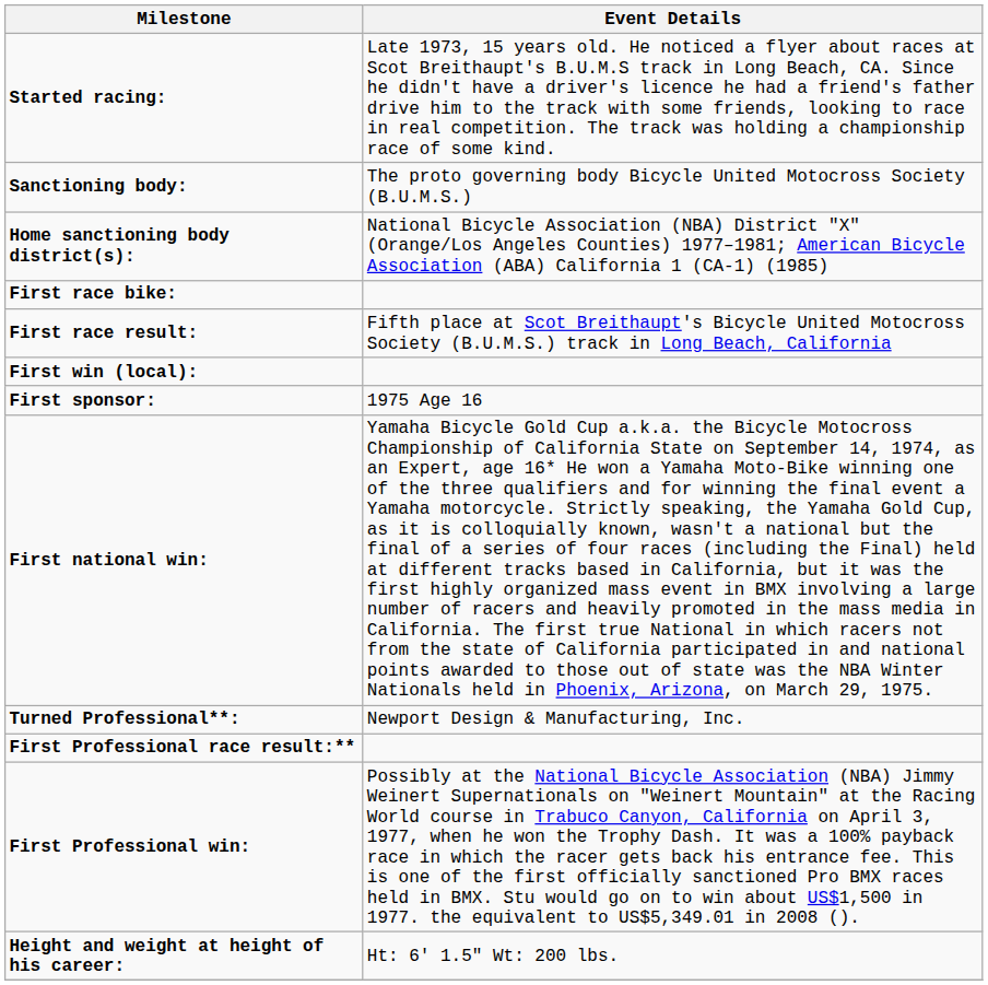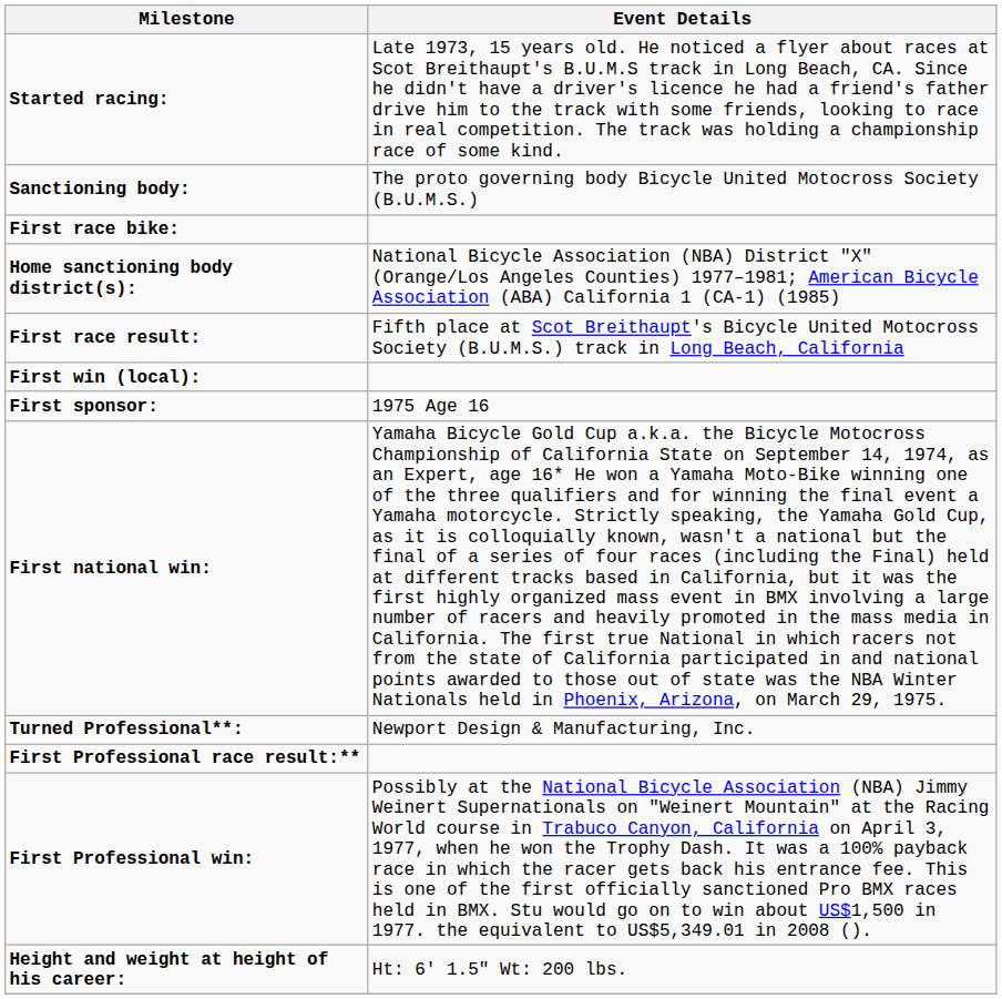rows swapped: Home sanctioning body district(s): <-> First race bike:
